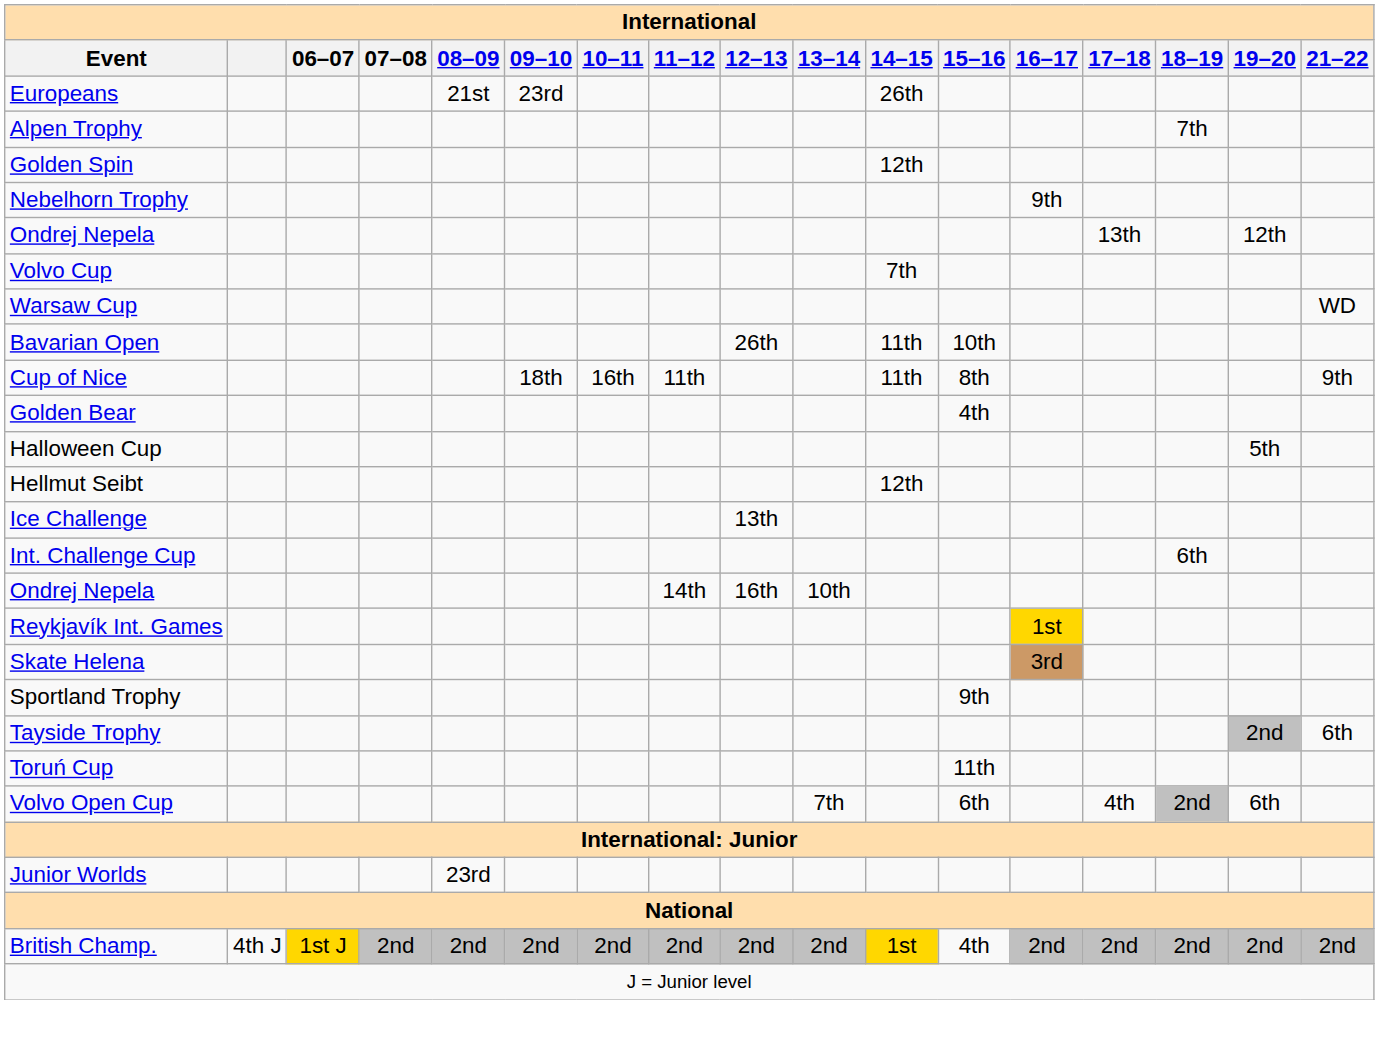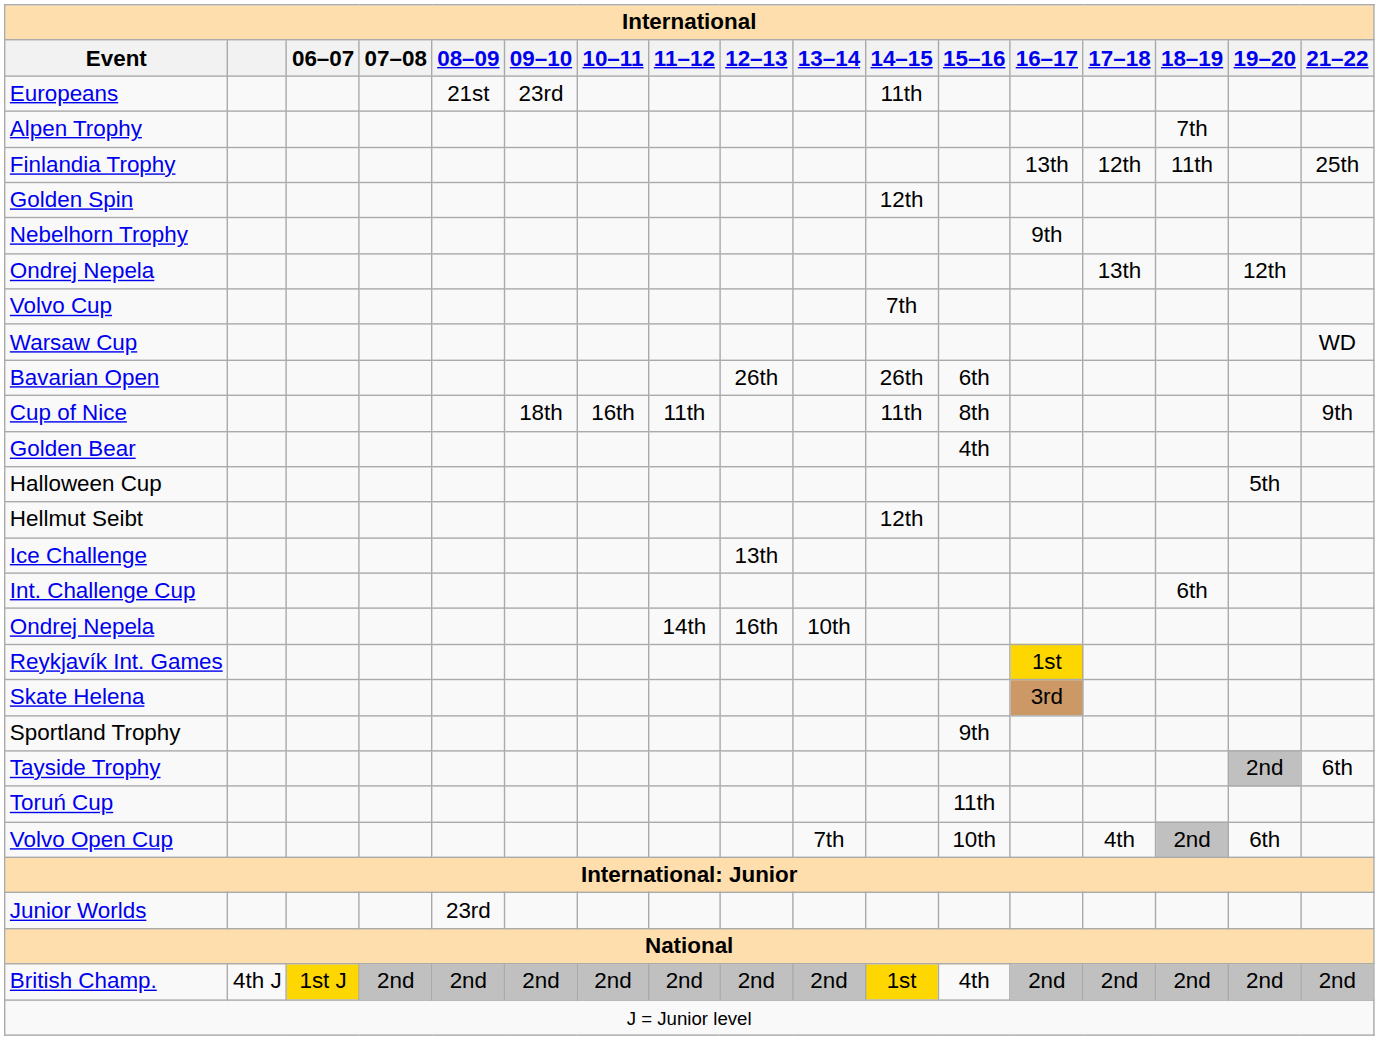Europeans | 14–15: 26th -> 11th
+ row: Finlandia Trophy | 13th | 12th | 11th | 25th
Bavarian Open | 14–15: 11th -> 26th
Bavarian Open | 15–16: 10th -> 6th
Volvo Open Cup | 15–16: 6th -> 10th
